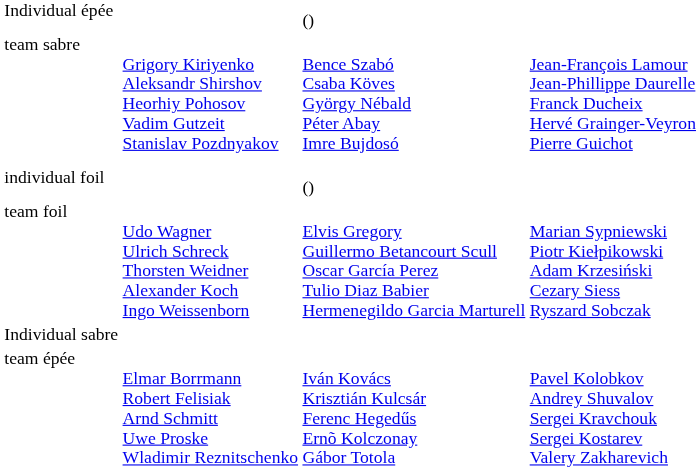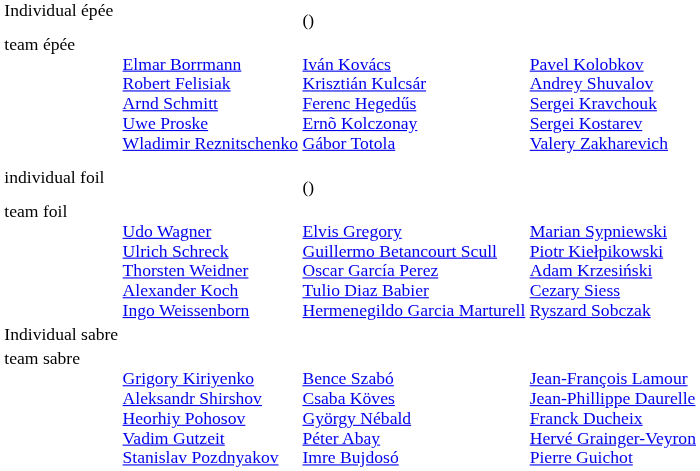rows swapped: team épée <-> team sabre
